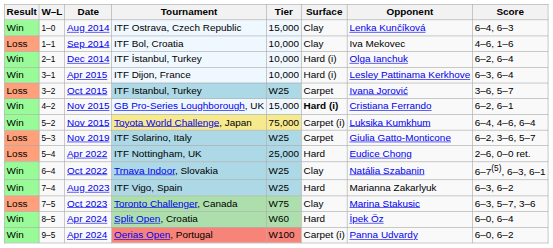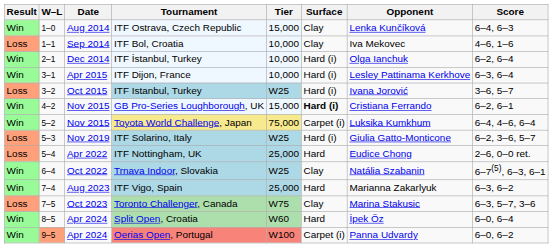ITF Istanbul, Turkey | Surface: Carpet -> Hard (i)
ITF Solarino, Italy | Surface: Carpet -> Hard (i)
ITF Vigo, Spain | Tier: W25 -> 25,000
Oerias Open, Portugal | W–L: no background -> lightsalmon background
